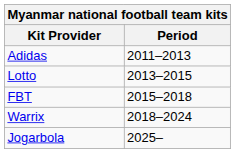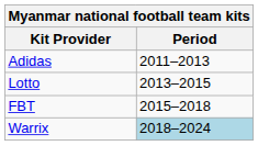Warrix | Period: no background -> lightblue background
- row: Jogarbola | 2025–
